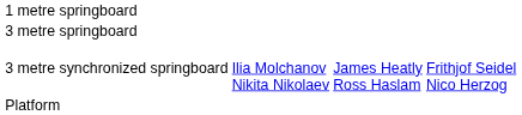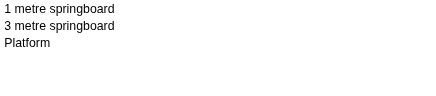- row: 3 metre synchronized springboard | Ilia Molchanov Nikita Nikolaev | James Heatly Ross Haslam | Frithjof Seidel Nico Herzog
